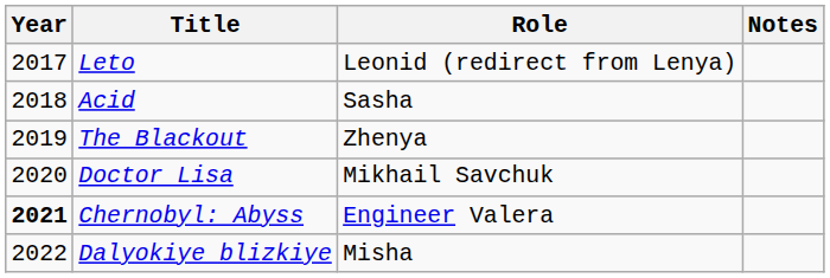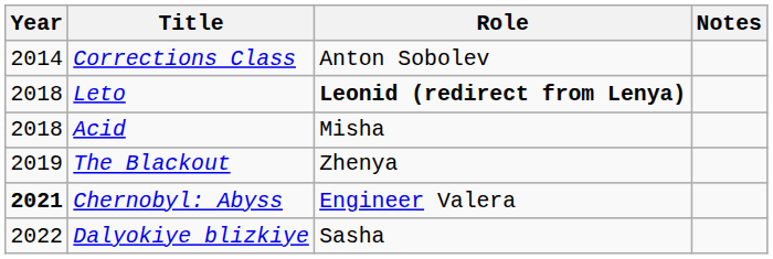+ row: 2014 | Corrections Class | Anton Sobolev
Leto | Year: 2017 -> 2018
Leto | Role: normal -> bold
Acid | Role: Sasha -> Misha
- row: 2020 | Doctor Lisa | Mikhail Savchuk
Dalyokiye blizkiye | Role: Misha -> Sasha
